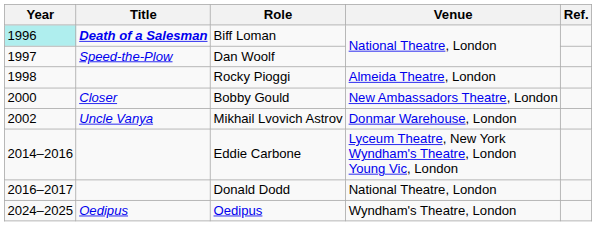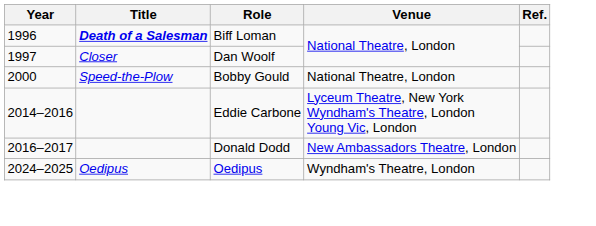Biff Loman | Year: paleturquoise background -> no background
Dan Woolf | Title: Speed-the-Plow -> Closer
- row: 1998 | Rocky Pioggi | Almeida Theatre, London
Bobby Gould | Title: Closer -> Speed-the-Plow
Bobby Gould | Venue: New Ambassadors Theatre, London -> National Theatre, London
- row: 2002 | Uncle Vanya | Mikhail Lvovich Astrov | Donmar Warehouse, London
Donald Dodd | Venue: National Theatre, London -> New Ambassadors Theatre, London
